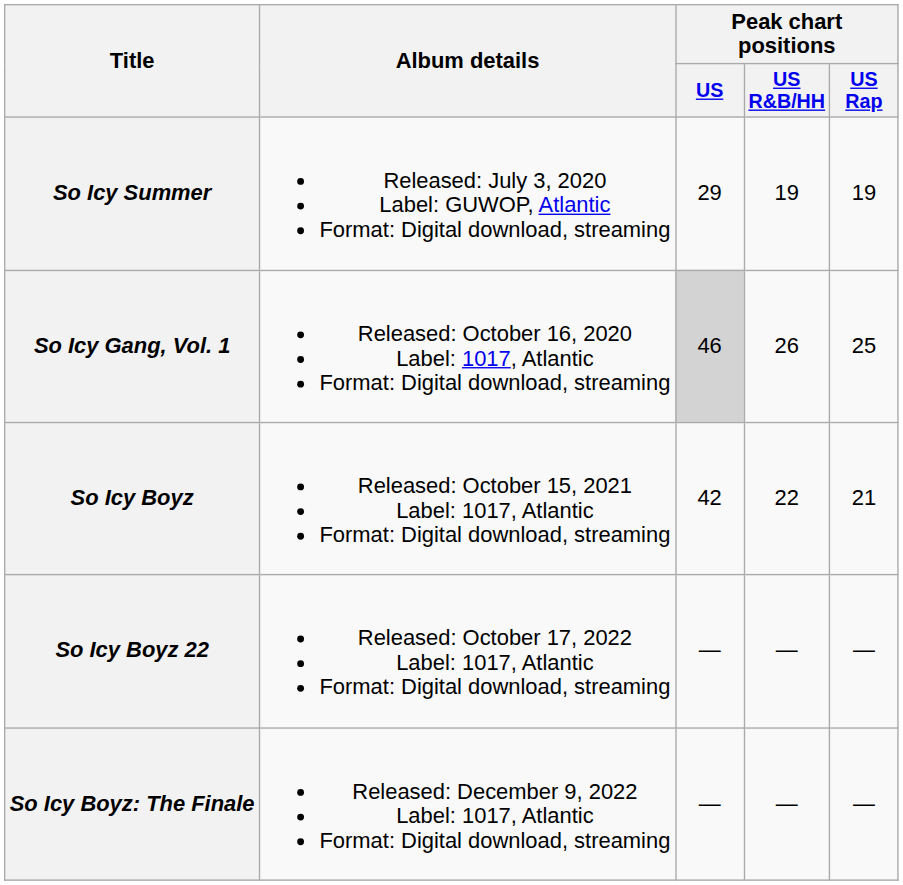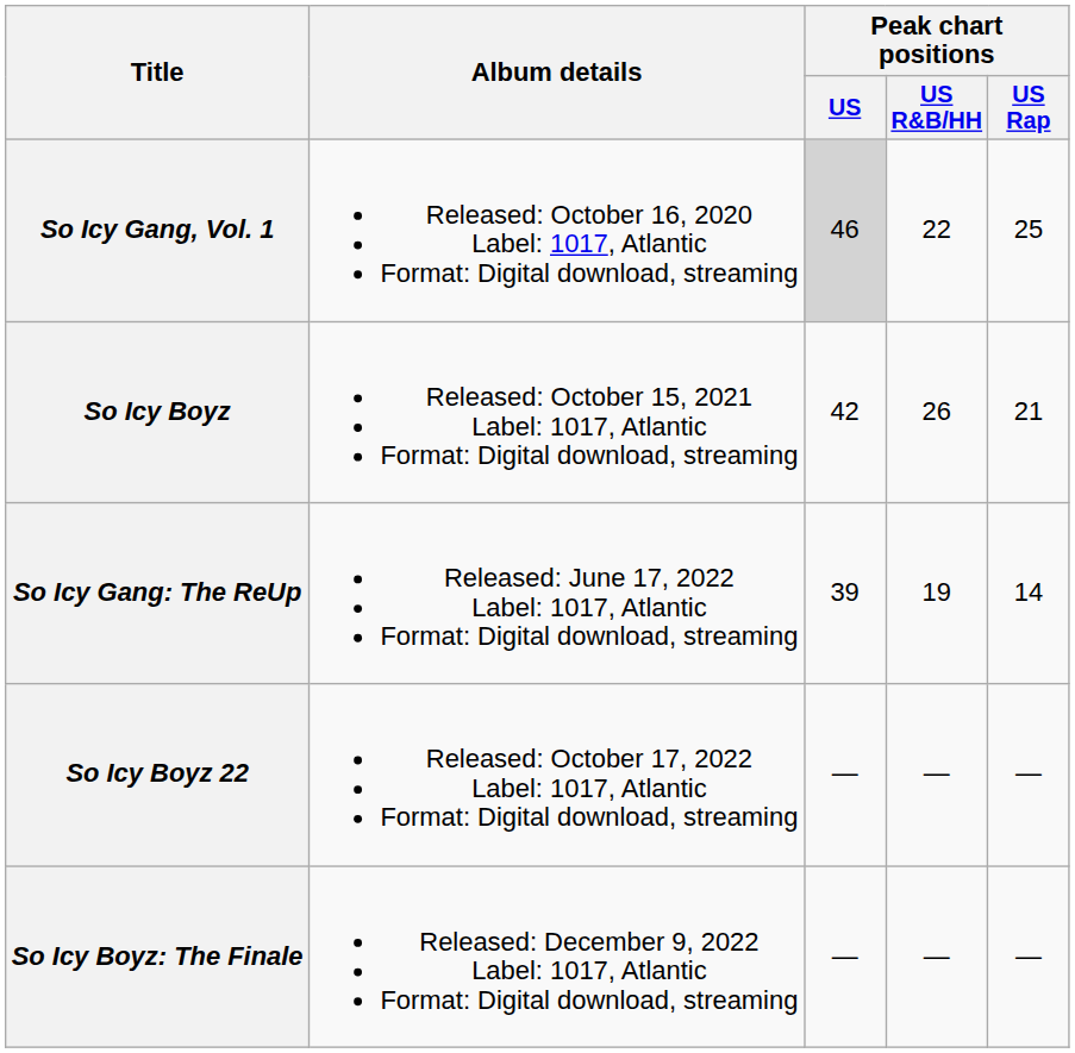- row: So Icy Summer | Released: July 3, 2020 Label: GUWOP, Atlantic Format: Digital download, streaming | 29 | 19 | 19
So Icy Gang, Vol. 1 | Peak chart positions / US R&B/HH: 26 -> 22
So Icy Boyz | Peak chart positions / US R&B/HH: 22 -> 26
+ row: So Icy Gang: The ReUp | Released: June 17, 2022 Label: 1017, Atlantic Format: Digital download, streaming | 39 | 19 | 14
